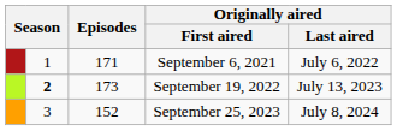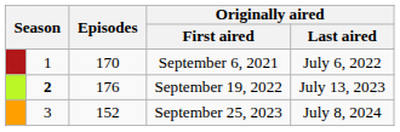September 6, 2021 | Episodes: 171 -> 170
September 19, 2022 | Episodes: 173 -> 176
